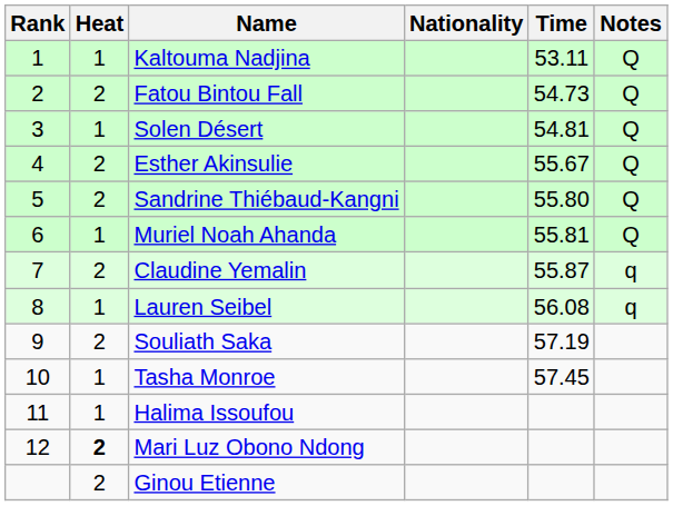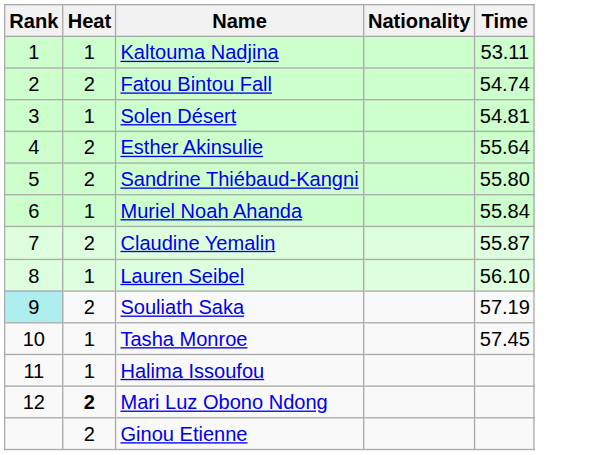- column: Notes | Q | Q | Q | Q | Q | Q | q | q
Fatou Bintou Fall | Time: 54.73 -> 54.74
Esther Akinsulie | Time: 55.67 -> 55.64
Muriel Noah Ahanda | Time: 55.81 -> 55.84
Lauren Seibel | Time: 56.08 -> 56.10
Souliath Saka | Rank: no background -> paleturquoise background
